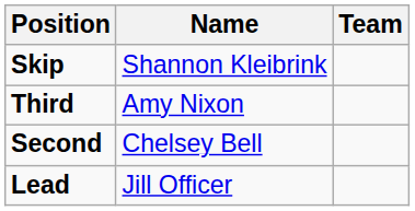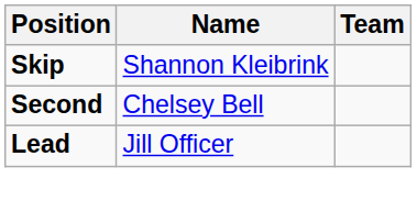- row: Third | Amy Nixon
